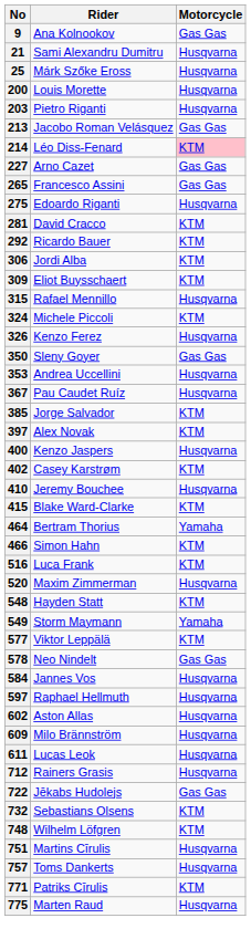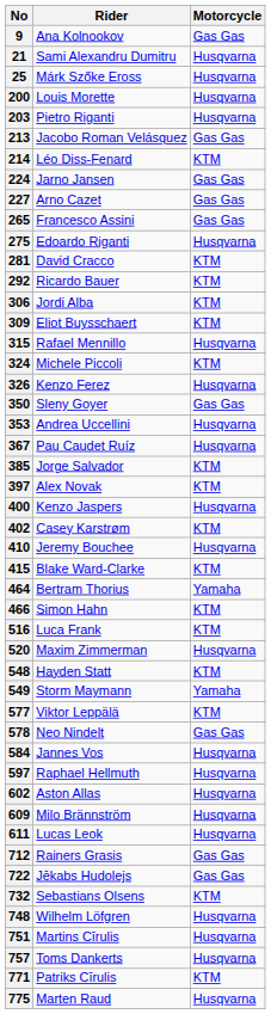214 | Motorcycle: pink background -> no background
+ row: 224 | Jarno Jansen | Gas Gas
712 | Motorcycle: Husqvarna -> Gas Gas
748 | Motorcycle: KTM -> Husqvarna
